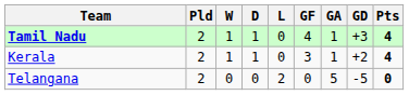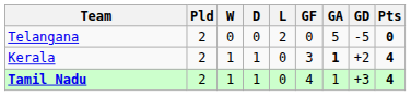rows swapped: Tamil Nadu <-> Telangana
Kerala | GA: normal -> bold
